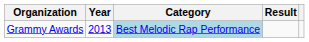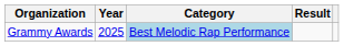Grammy Awards | Year: 2013 -> 2025
